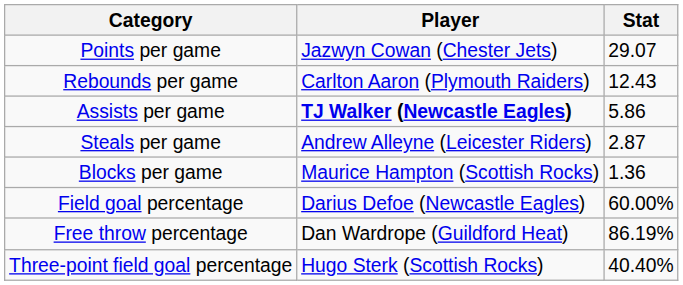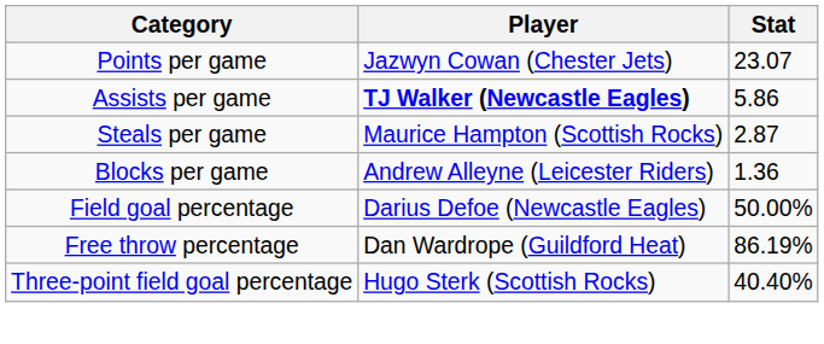Points per game | Stat: 29.07 -> 23.07
- row: Rebounds per game | Carlton Aaron (Plymouth Raiders) | 12.43
Steals per game | Player: Andrew Alleyne (Leicester Riders) -> Maurice Hampton (Scottish Rocks)
Blocks per game | Player: Maurice Hampton (Scottish Rocks) -> Andrew Alleyne (Leicester Riders)
Field goal percentage | Stat: 60.00% -> 50.00%
